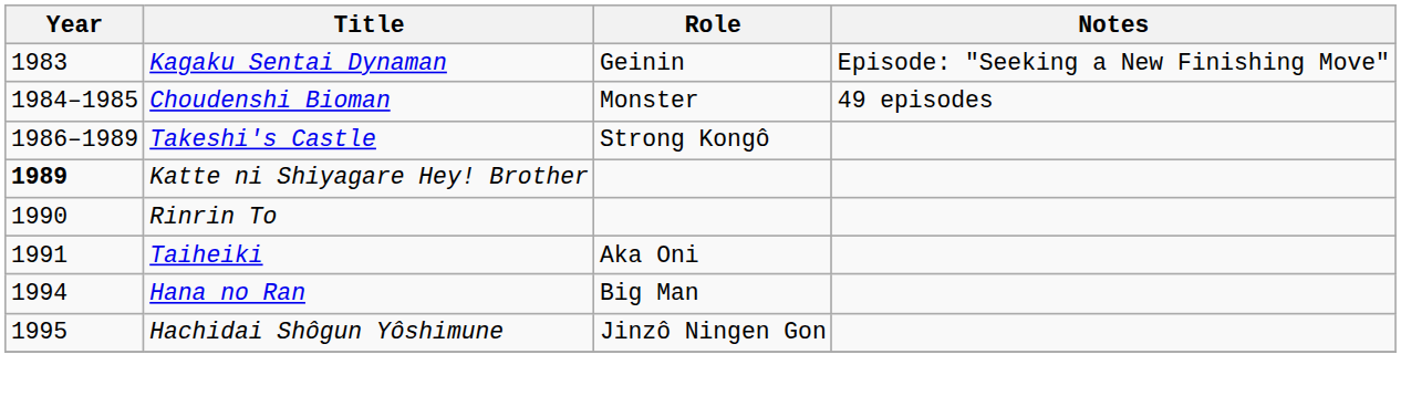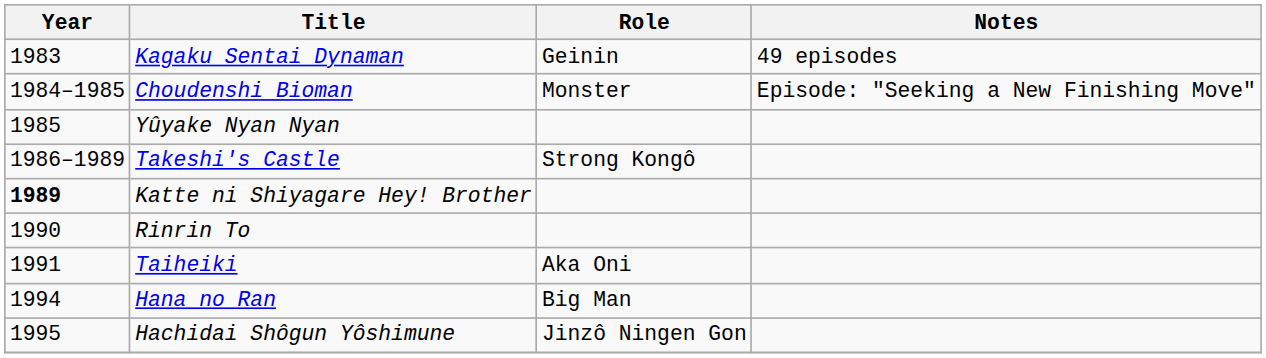Kagaku Sentai Dynaman | Notes: Episode: "Seeking a New Finishing Move" -> 49 episodes
Choudenshi Bioman | Notes: 49 episodes -> Episode: "Seeking a New Finishing Move"
+ row: 1985 | Yûyake Nyan Nyan
